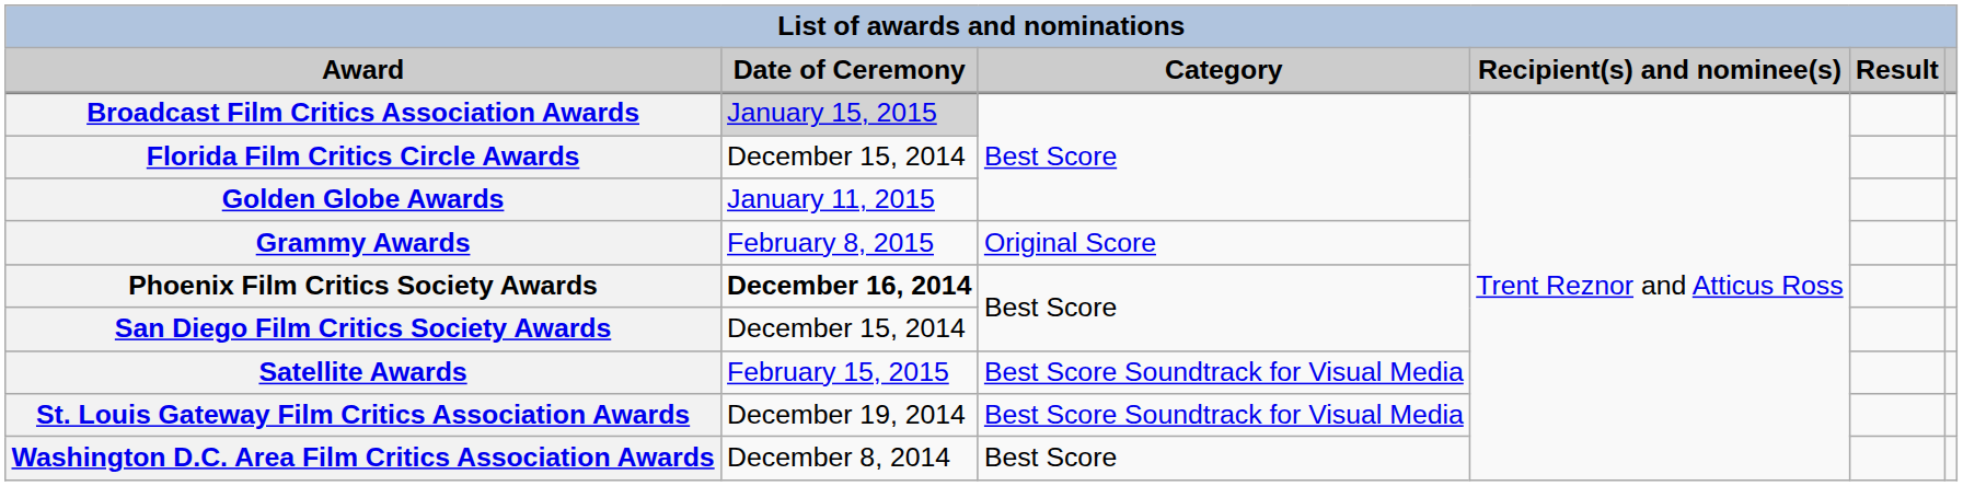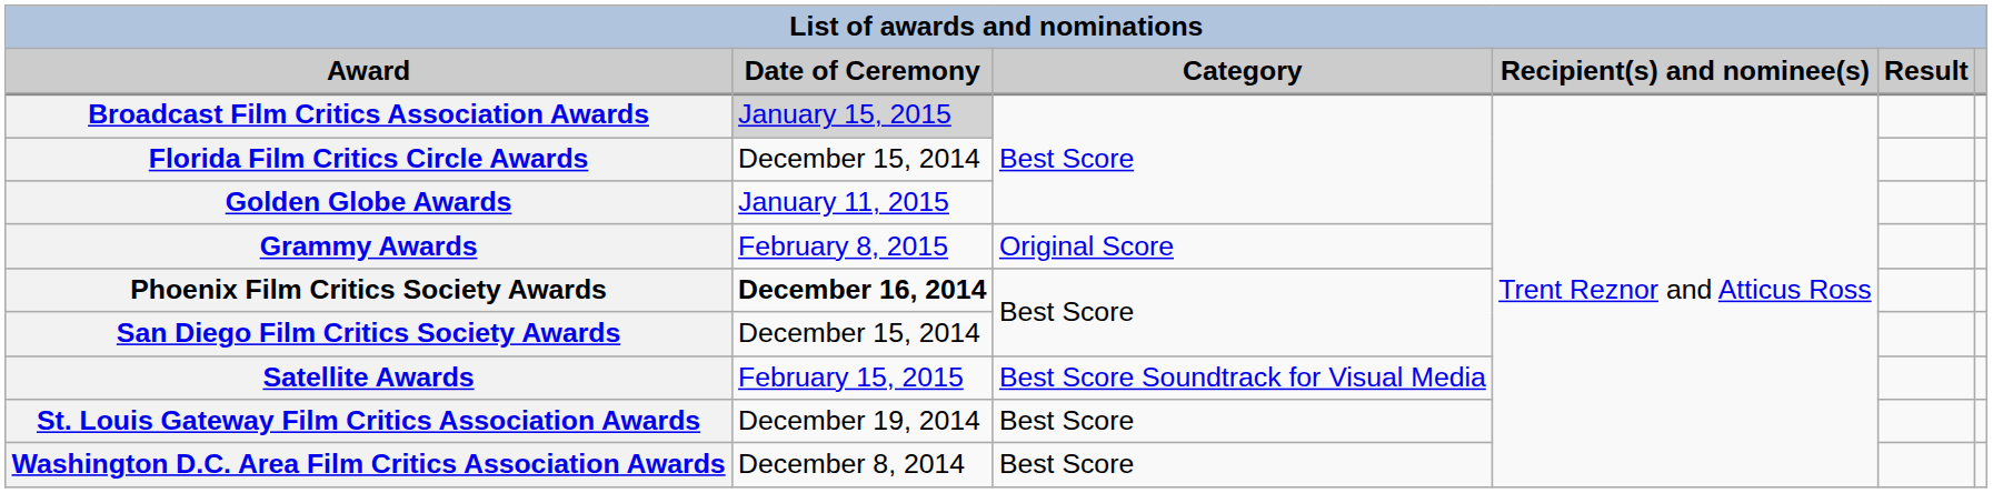St. Louis Gateway Film Critics Association Awards | Category: Best Score Soundtrack for Visual Media -> Best Score
